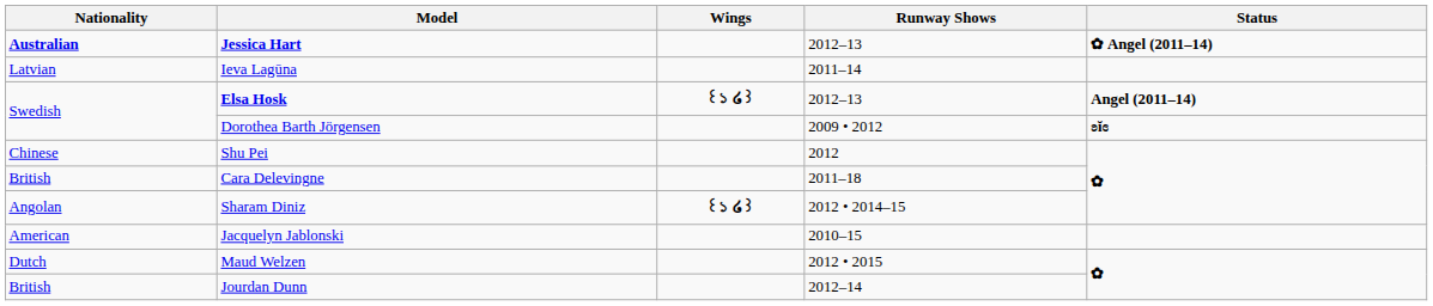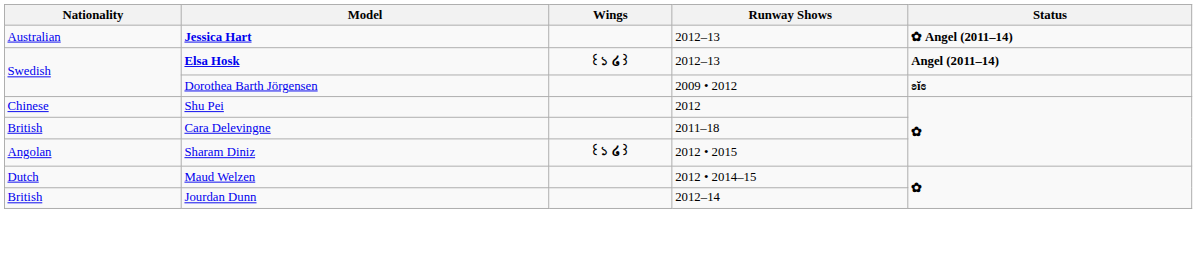Jessica Hart | Nationality: bold -> normal
- row: Latvian | Ieva Lagūna | 2011–14
Sharam Diniz | Runway Shows: 2012 • 2014–15 -> 2012 • 2015
- row: American | Jacquelyn Jablonski | 2010–15
Maud Welzen | Runway Shows: 2012 • 2015 -> 2012 • 2014–15
